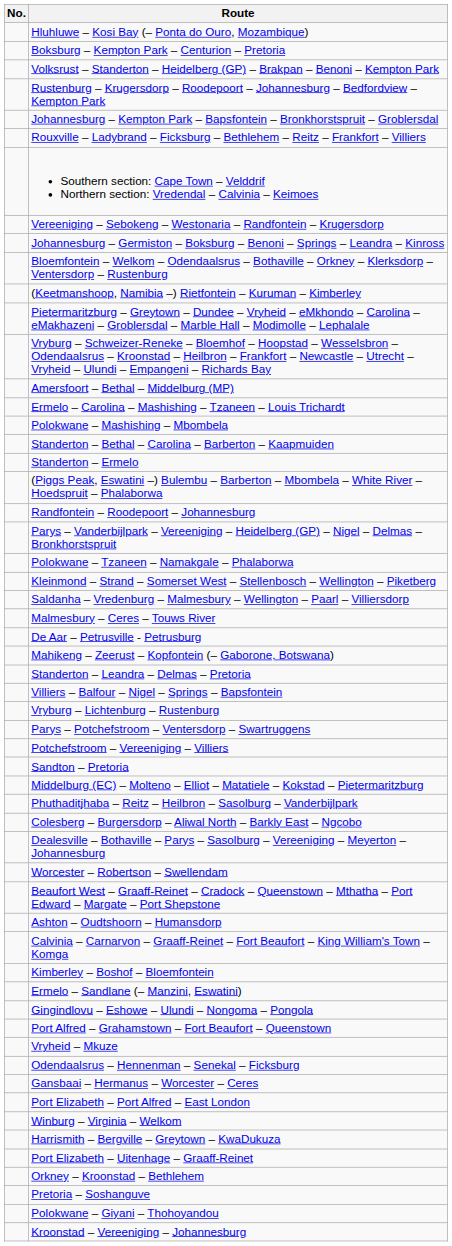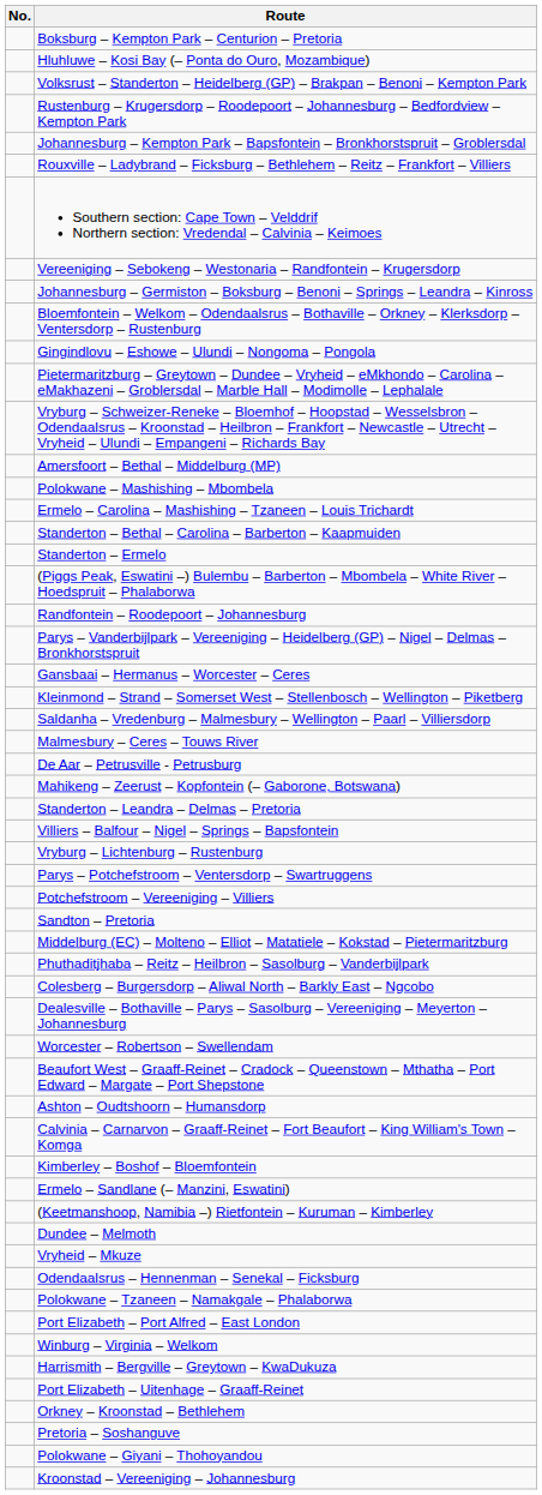rows swapped: Boksburg – Kempton Park – Centurion – Pretoria <-> Hluhluwe – Kosi Bay (– Ponta do Ouro, Mozambique)
rows swapped: (Keetmanshoop, Namibia –) Rietfontein – Kuruman – Kimberley <-> Gingindlovu – Eshowe – Ulundi – Nongoma – Pongola
rows swapped: Ermelo – Carolina – Mashishing – Tzaneen – Louis Trichardt <-> Polokwane – Mashishing – Mbombela
rows swapped: Gansbaai – Hermanus – Worcester – Ceres <-> Polokwane – Tzaneen – Namakgale – Phalaborwa
- row: Port Alfred – Grahamstown – Fort Beaufort – Queenstown
+ row: Dundee – Melmoth
